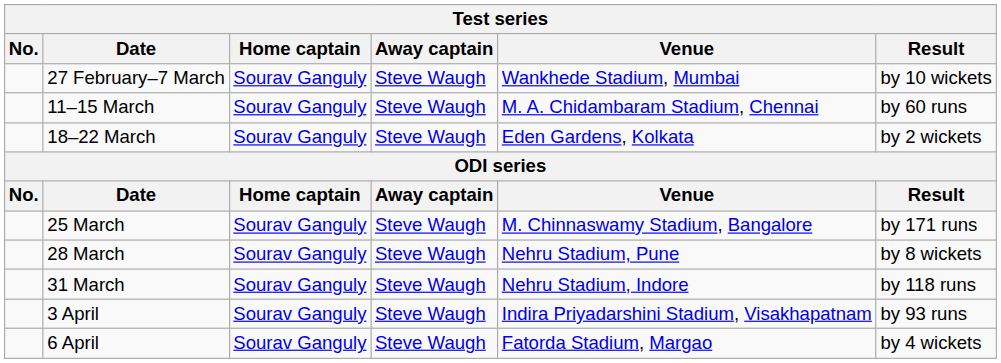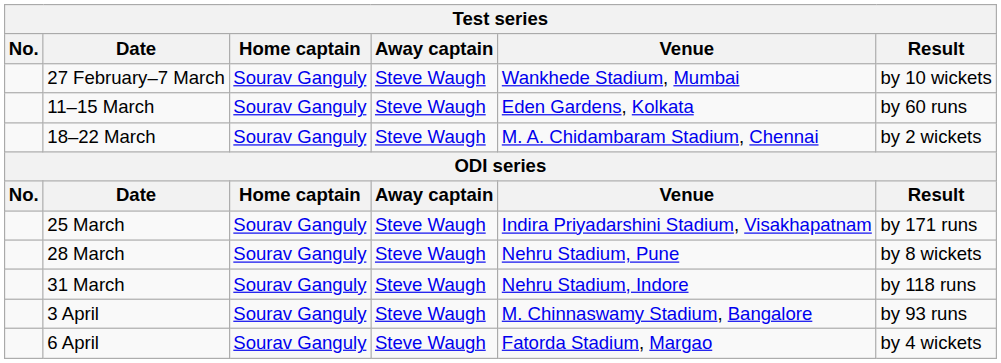11–15 March | Venue: M. A. Chidambaram Stadium, Chennai -> Eden Gardens, Kolkata
18–22 March | Venue: Eden Gardens, Kolkata -> M. A. Chidambaram Stadium, Chennai
25 March | Venue: M. Chinnaswamy Stadium, Bangalore -> Indira Priyadarshini Stadium, Visakhapatnam
3 April | Venue: Indira Priyadarshini Stadium, Visakhapatnam -> M. Chinnaswamy Stadium, Bangalore
